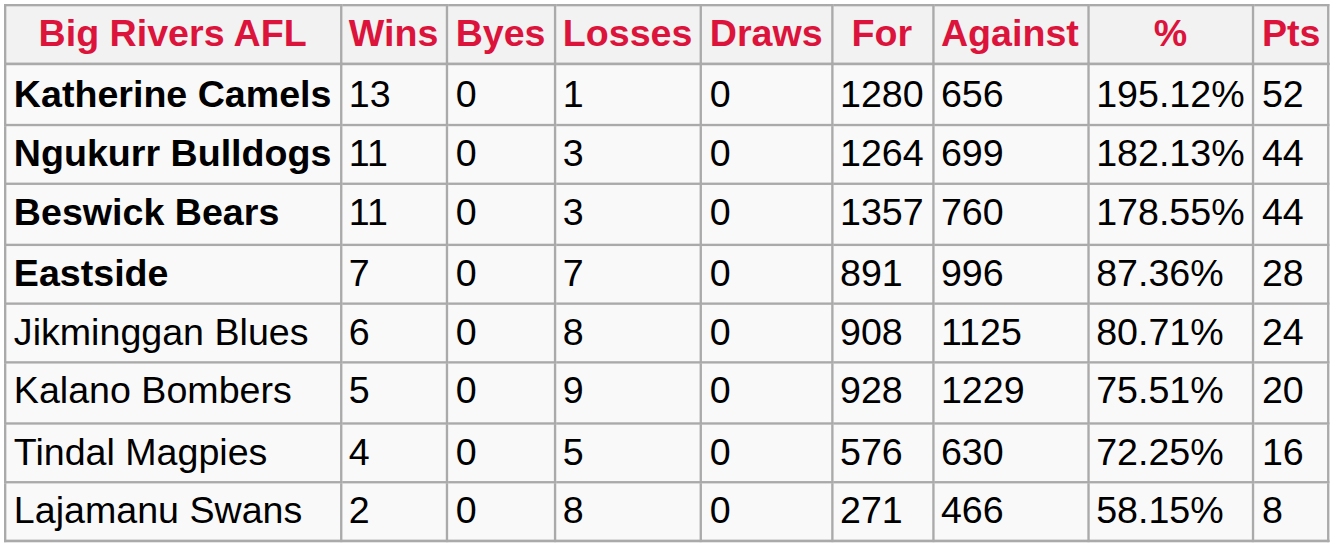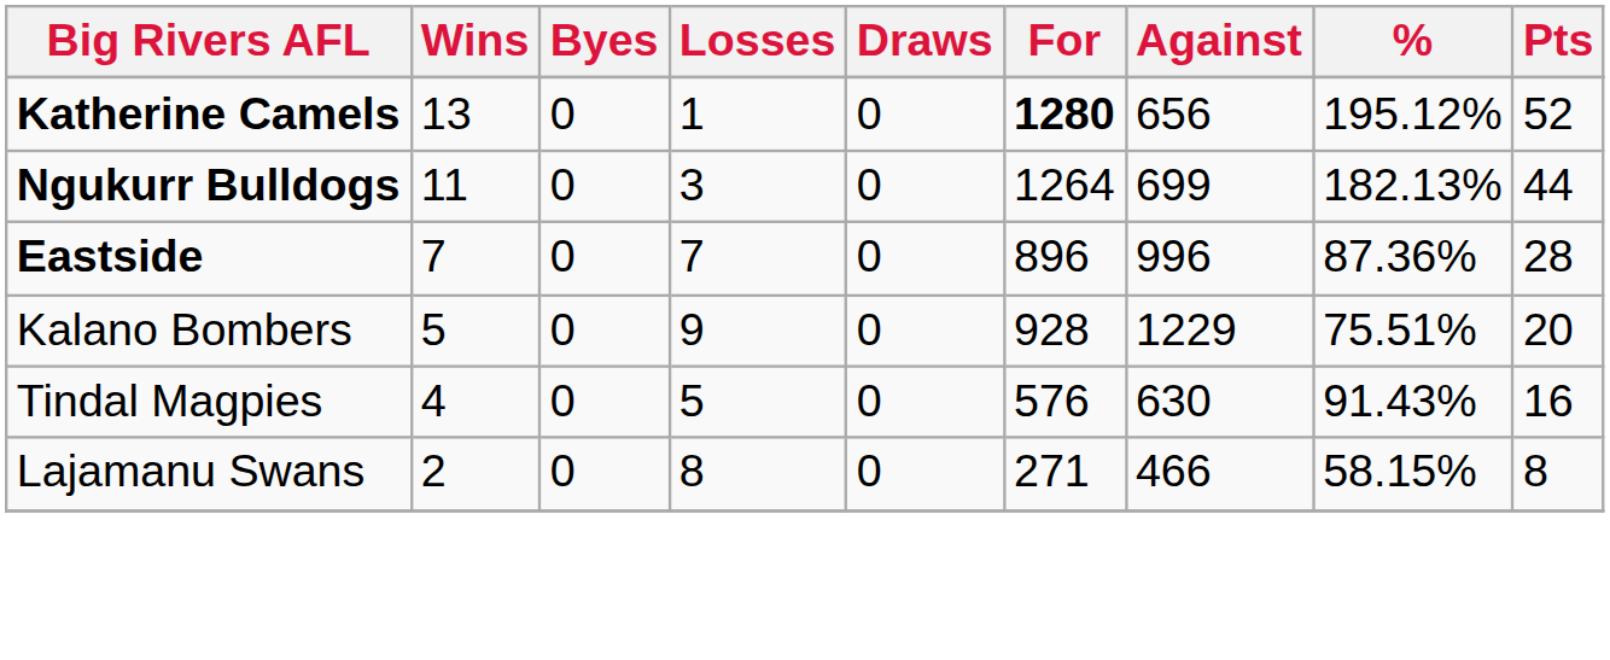Katherine Camels | For: normal -> bold
- row: Beswick Bears | 11 | 0 | 3 | 0 | 1357 | 760 | 178.55% | 44
Eastside | For: 891 -> 896
- row: Jikminggan Blues | 6 | 0 | 8 | 0 | 908 | 1125 | 80.71% | 24
Tindal Magpies | %: 72.25% -> 91.43%
